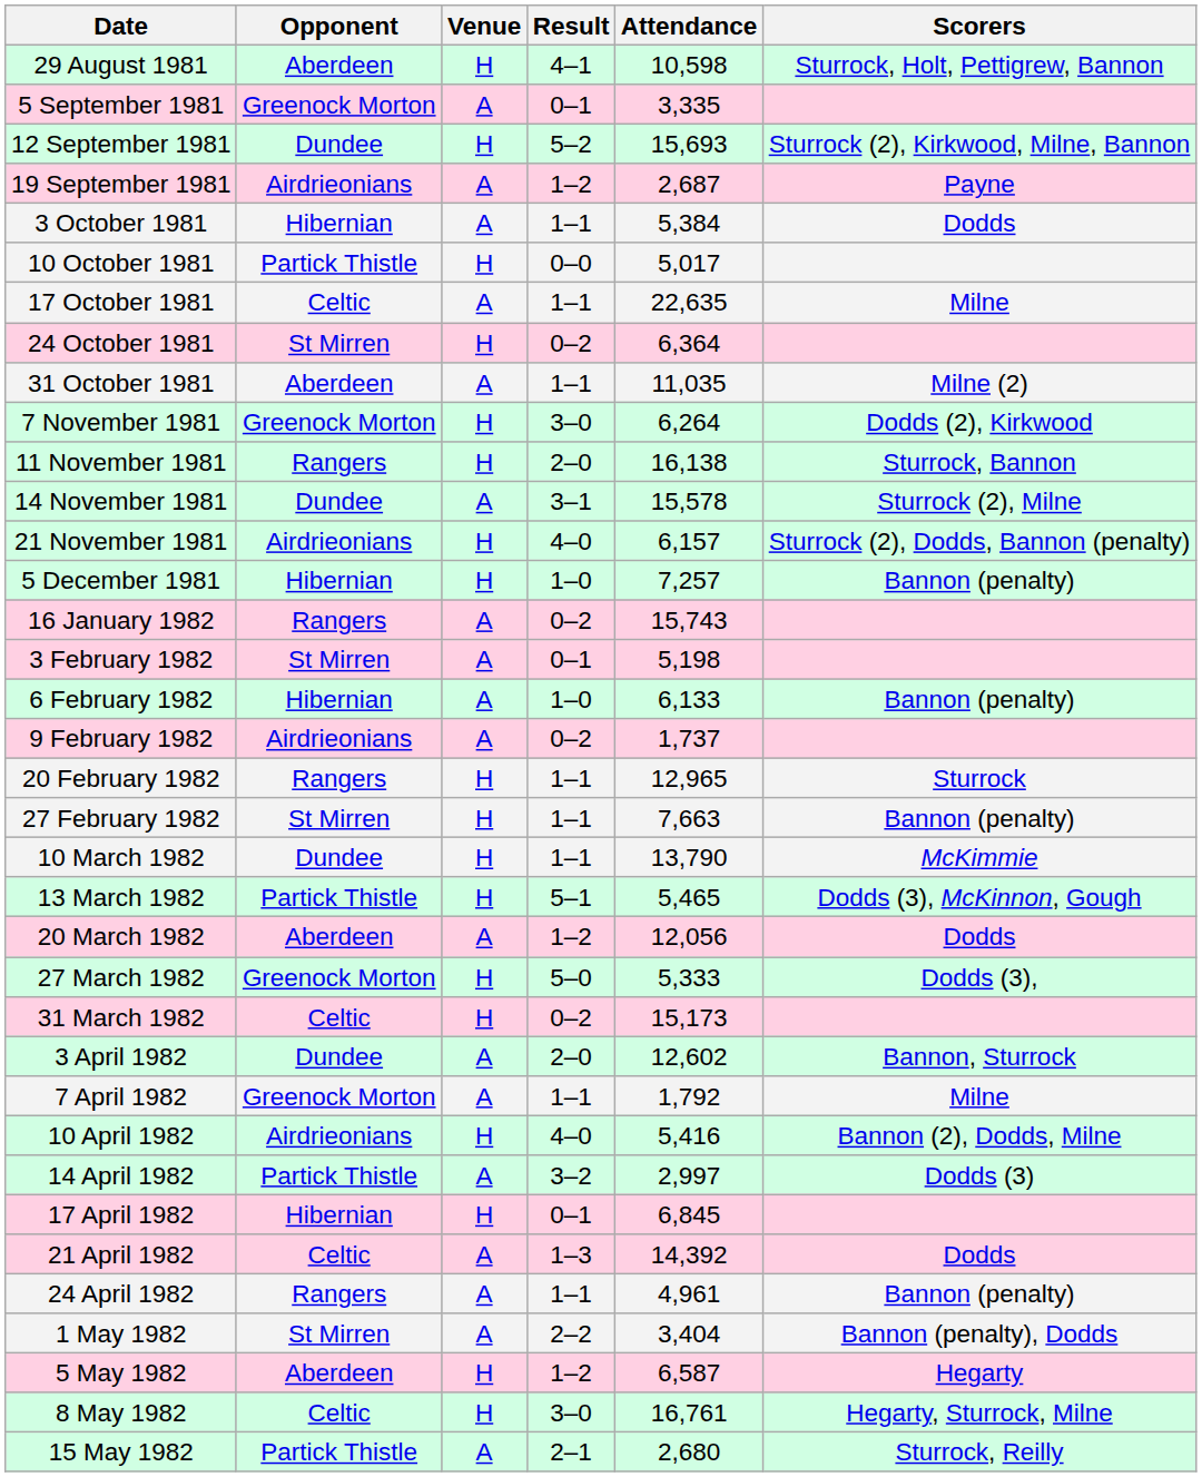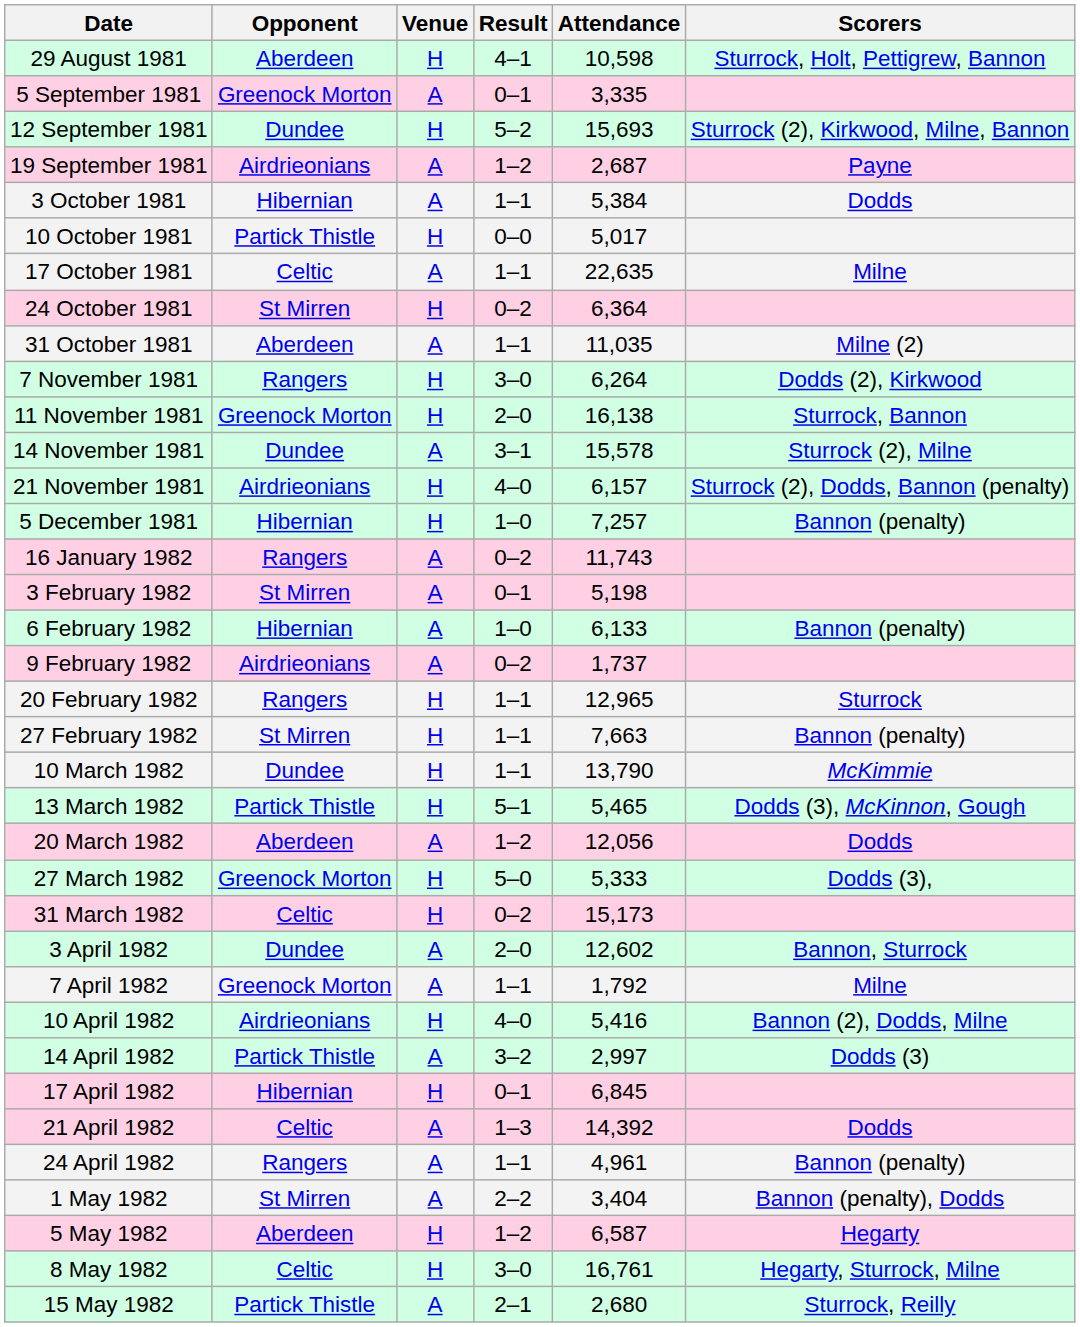7 November 1981 | Opponent: Greenock Morton -> Rangers
11 November 1981 | Opponent: Rangers -> Greenock Morton
16 January 1982 | Attendance: 15,743 -> 11,743
